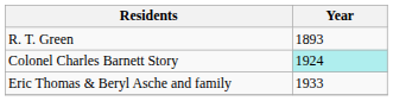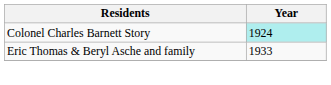- row: R. T. Green | 1893
